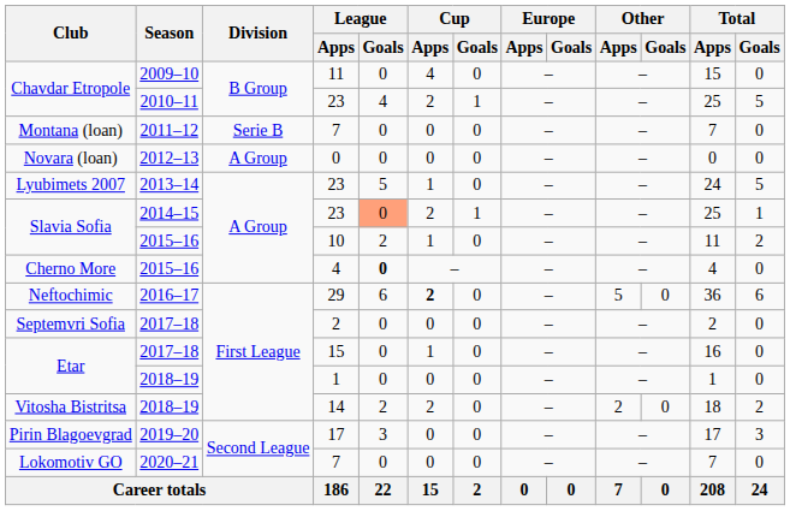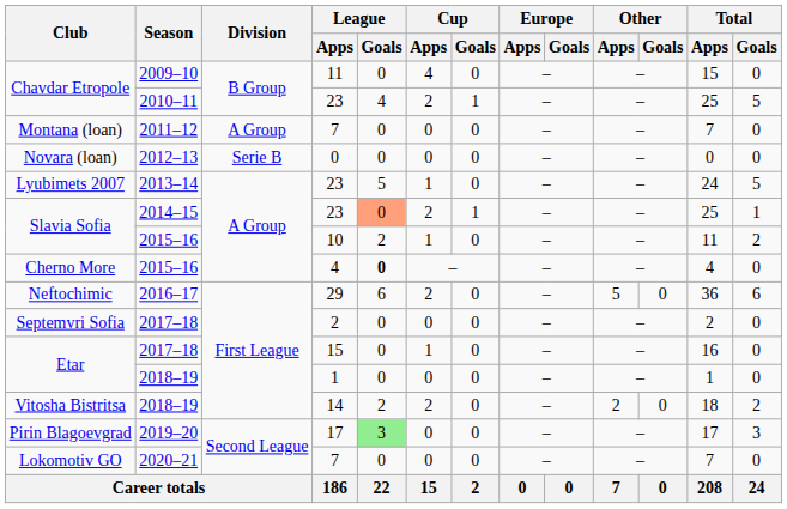Montana (loan) | Division: Serie B -> A Group
Novara (loan) | Division: A Group -> Serie B
Neftochimic | Cup / Apps: bold -> normal
Pirin Blagoevgrad | League / Goals: no background -> lightgreen background
